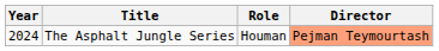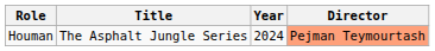columns swapped: Year <-> Role
